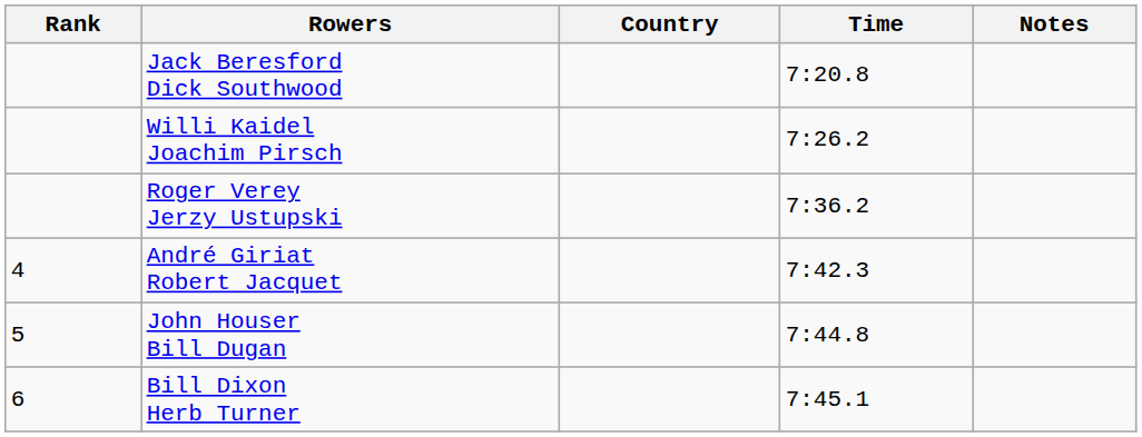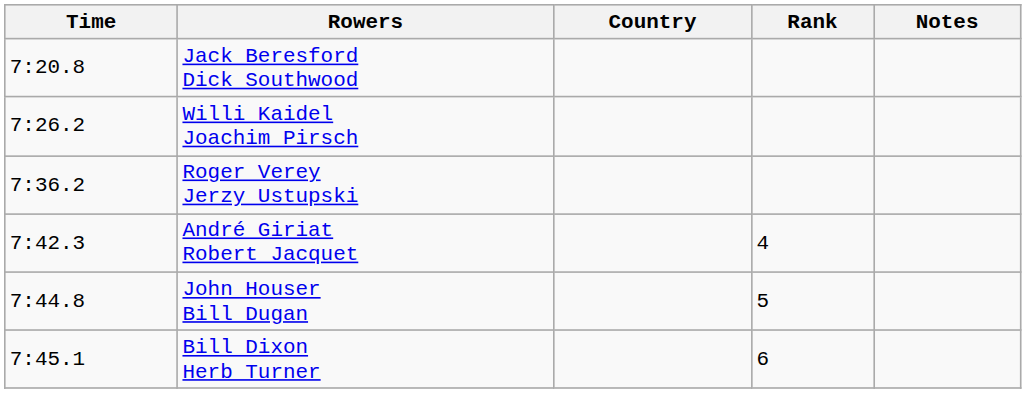columns swapped: Rank <-> Time
